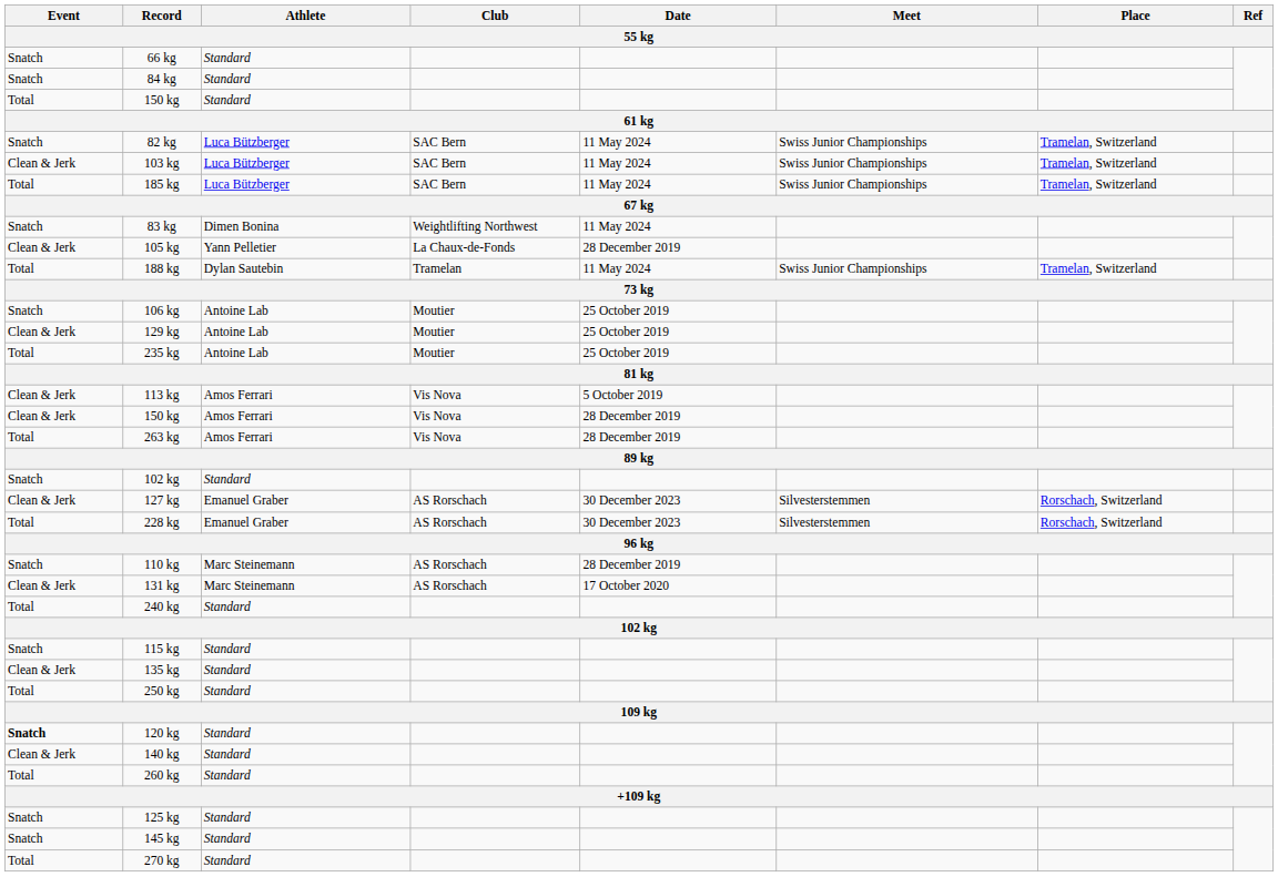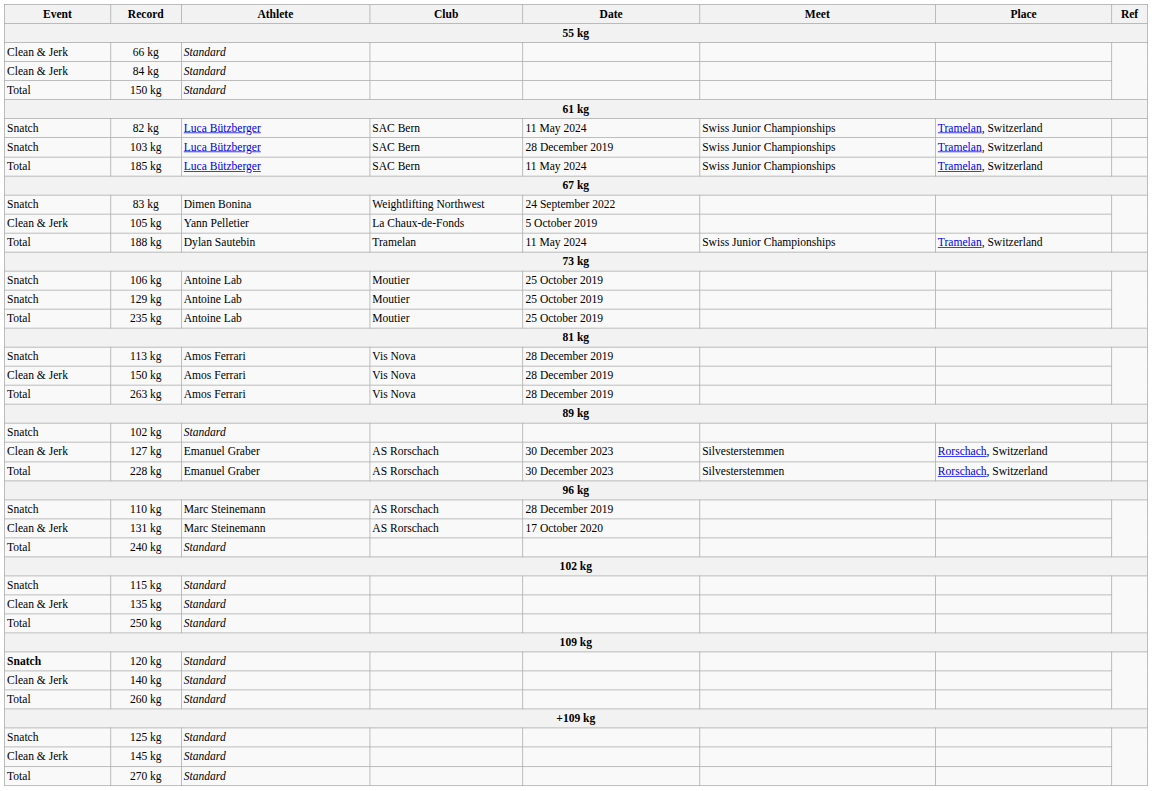66 kg | Event: Snatch -> Clean & Jerk
84 kg | Event: Snatch -> Clean & Jerk
103 kg | Event: Clean & Jerk -> Snatch
103 kg | Date: 11 May 2024 -> 28 December 2019
83 kg | Date: 11 May 2024 -> 24 September 2022
105 kg | Date: 28 December 2019 -> 5 October 2019
129 kg | Event: Clean & Jerk -> Snatch
113 kg | Event: Clean & Jerk -> Snatch
113 kg | Date: 5 October 2019 -> 28 December 2019
145 kg | Event: Snatch -> Clean & Jerk
